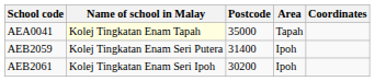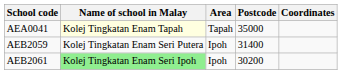columns swapped: Postcode <-> Area
AEB2061 | Name of school in Malay: no background -> lightgreen background
